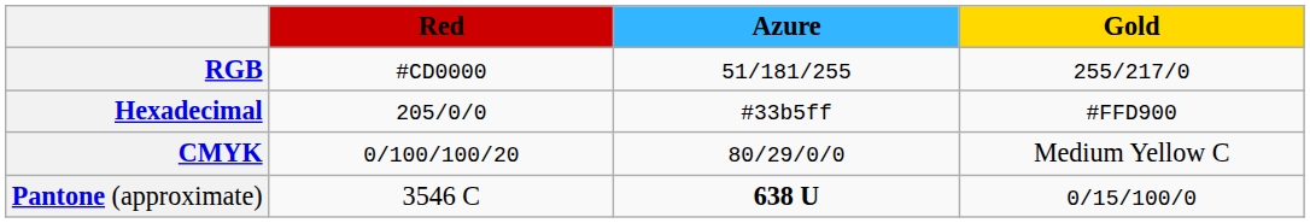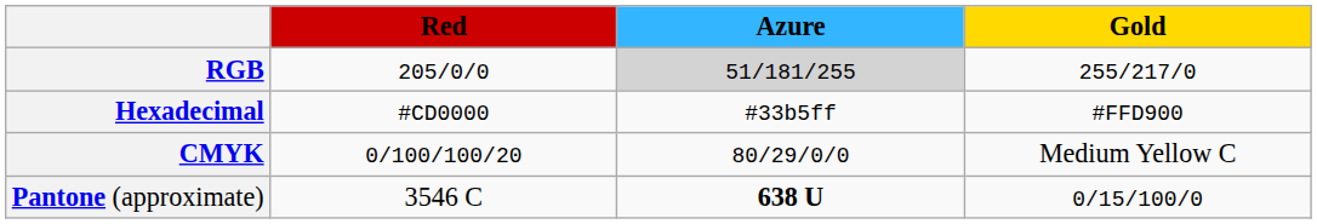RGB | Red: #CD0000 -> 205/0/0
RGB | Azure: no background -> lightgrey background
Hexadecimal | Red: 205/0/0 -> #CD0000
